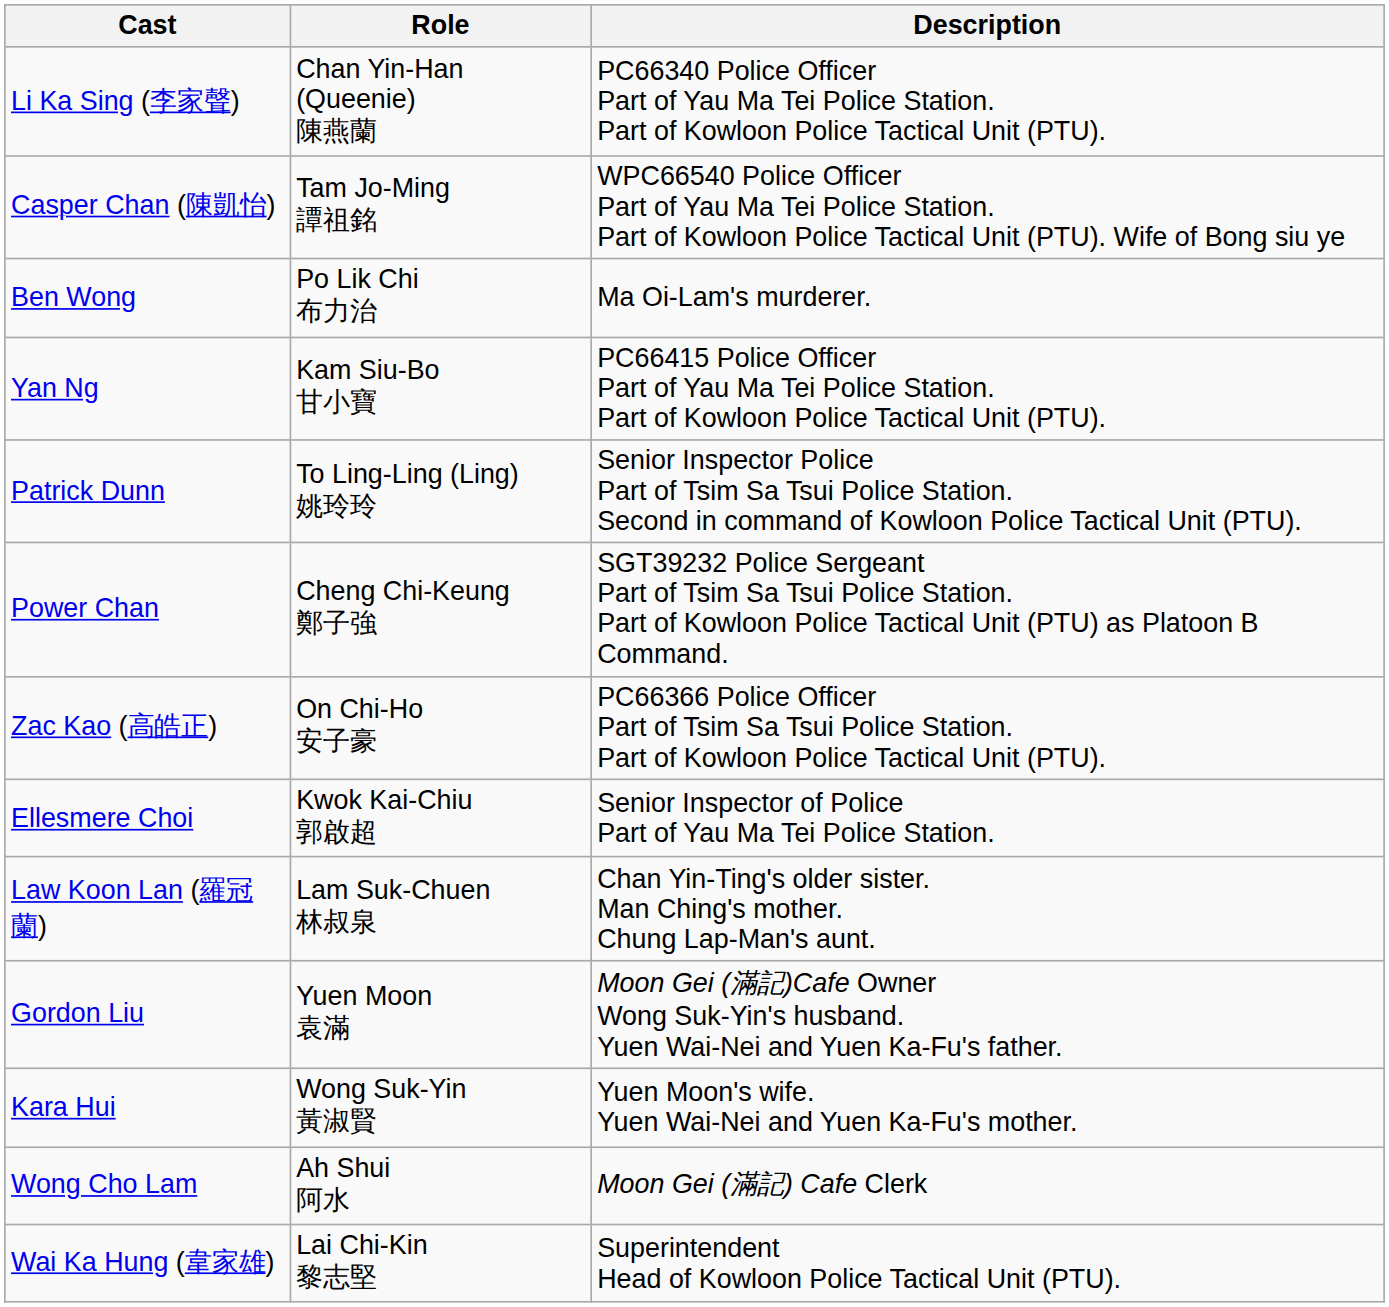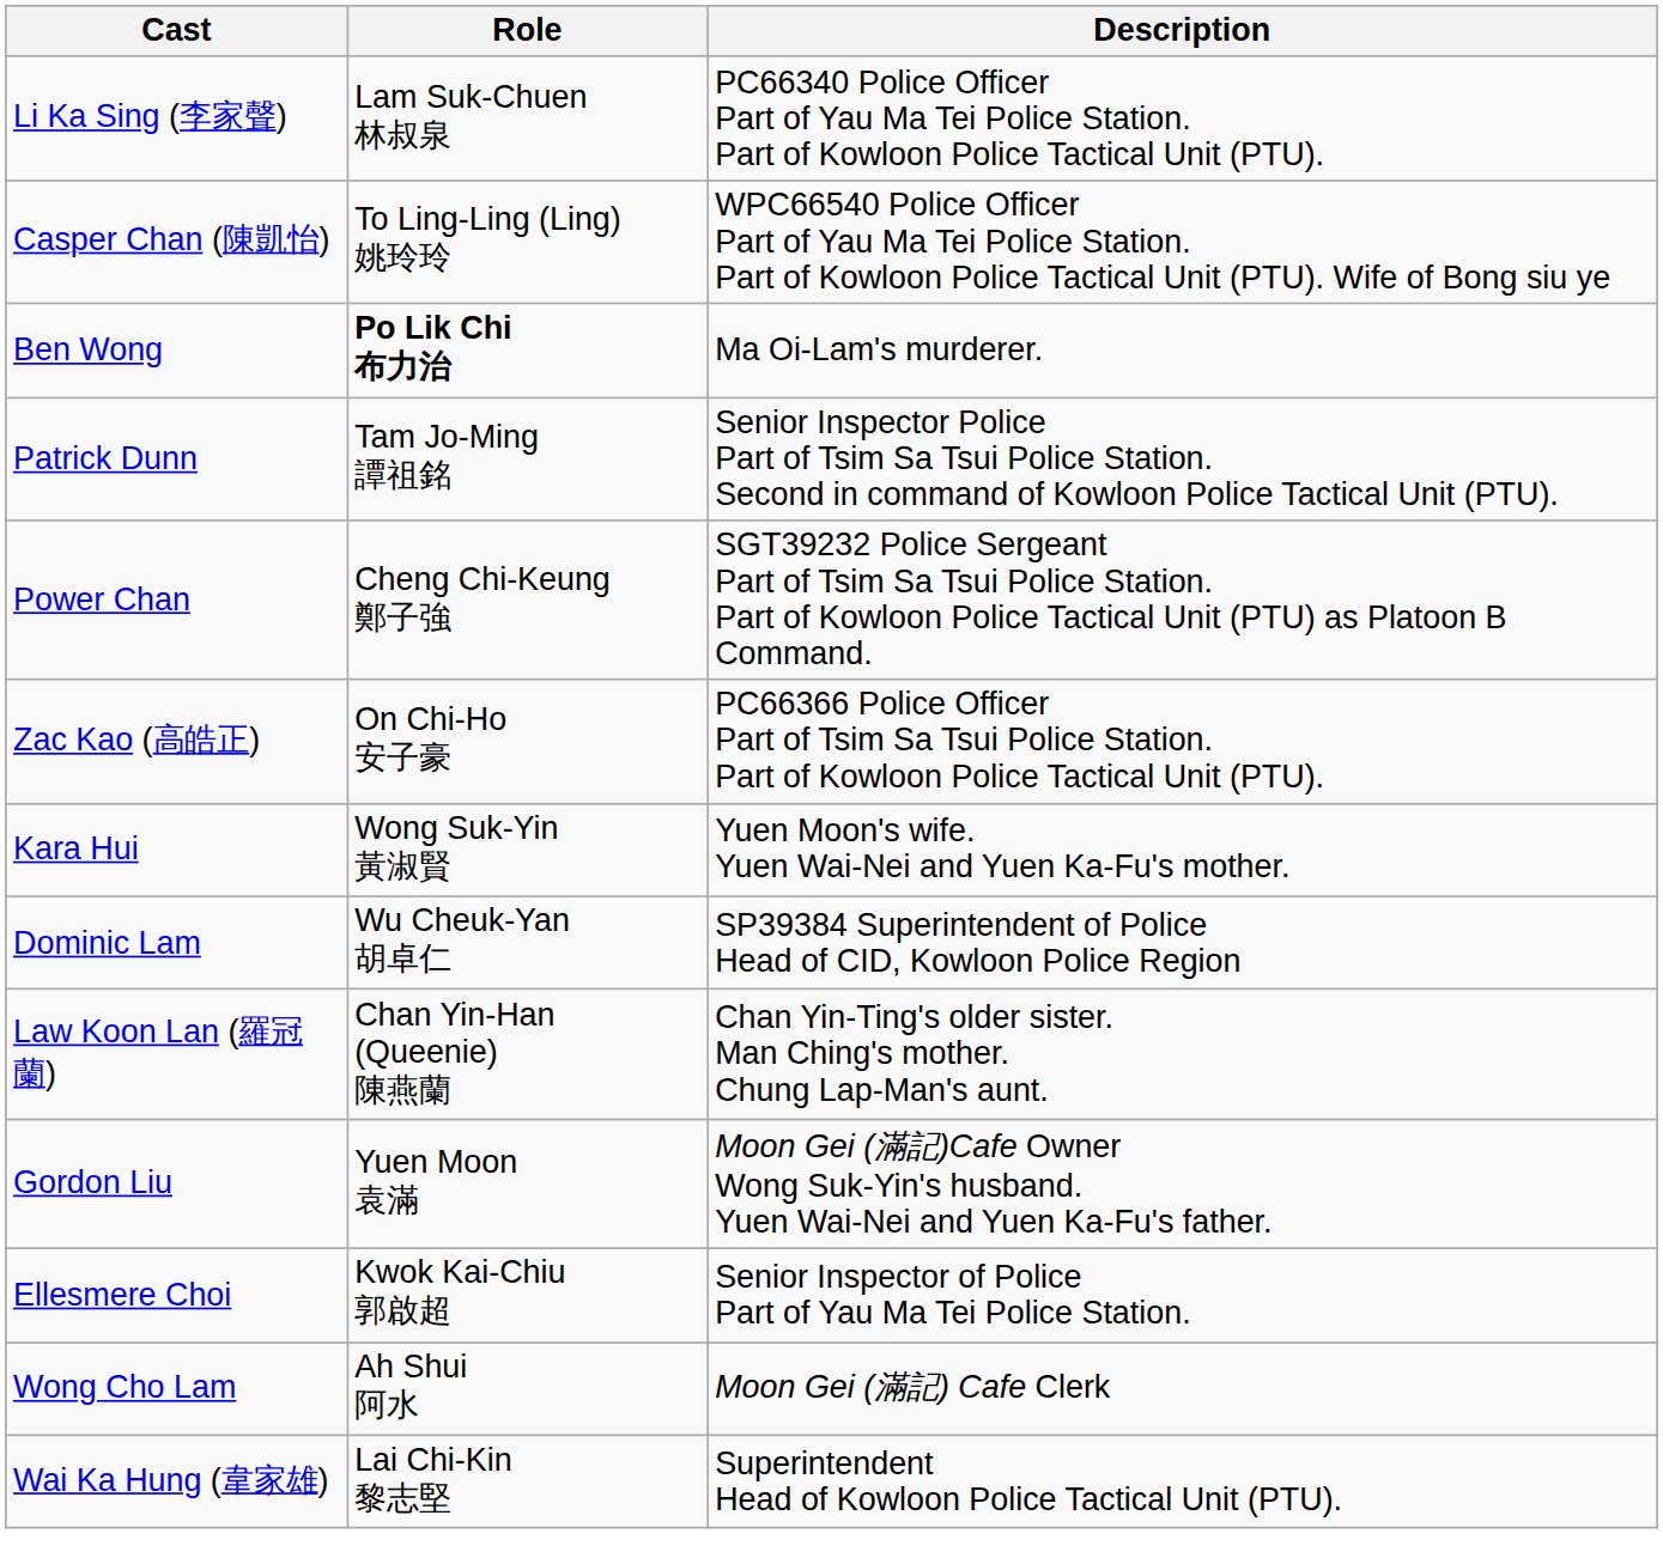Li Ka Sing (李家聲) | Role: Chan Yin-Han (Queenie) 陳燕蘭 -> Lam Suk-Chuen 林叔泉
Casper Chan (陳凱怡) | Role: Tam Jo-Ming 譚祖銘 -> To Ling-Ling (Ling) 姚玲玲
Ben Wong | Role: normal -> bold
- row: Yan Ng | Kam Siu-Bo 甘小寶 | PC66415 Police Officer Part of Yau Ma Tei Police Station. Part of Kowloon Police Tactical Unit (PTU).
Patrick Dunn | Role: To Ling-Ling (Ling) 姚玲玲 -> Tam Jo-Ming 譚祖銘
rows swapped: Ellesmere Choi <-> Kara Hui
+ row: Dominic Lam | Wu Cheuk-Yan 胡卓仁 | SP39384 Superintendent of Police Head of CID, Kowloon Police Region
Law Koon Lan (羅冠蘭) | Role: Lam Suk-Chuen 林叔泉 -> Chan Yin-Han (Queenie) 陳燕蘭
